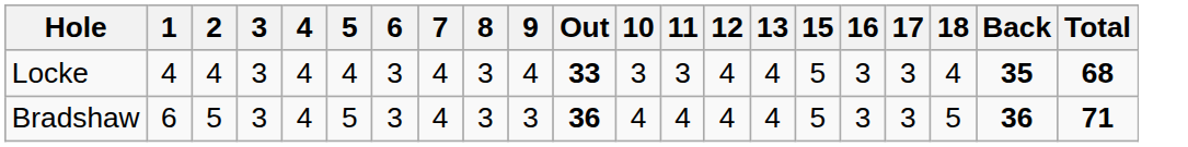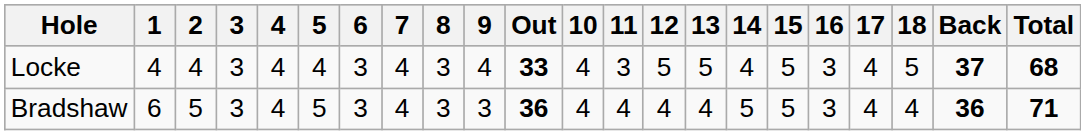+ column: 14 | 4 | 5
Locke | 10: 3 -> 4
Locke | 12: 4 -> 5
Locke | 13: 4 -> 5
Locke | 17: 3 -> 4
Locke | 18: 4 -> 5
Locke | Back: 35 -> 37
Bradshaw | 17: 3 -> 4
Bradshaw | 18: 5 -> 4
